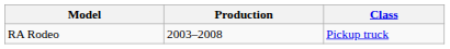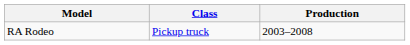columns swapped: Class <-> Production
